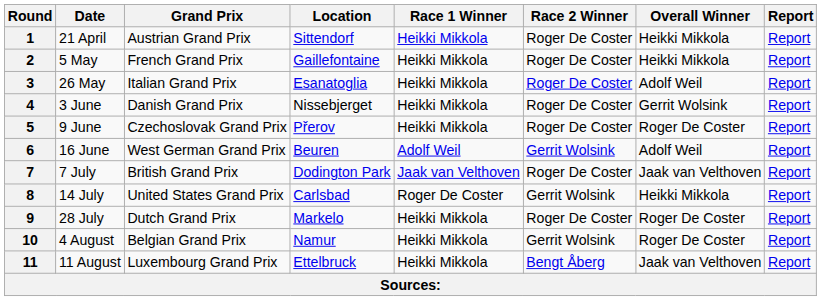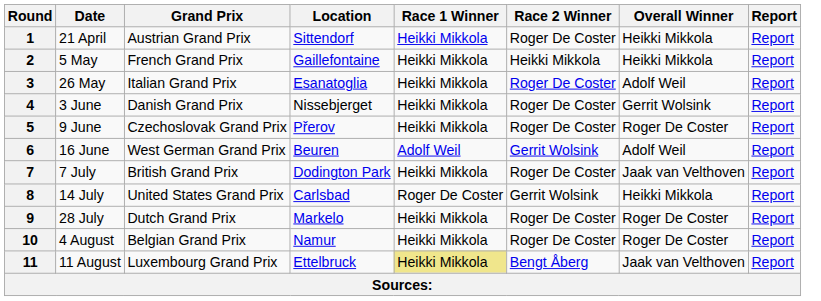2 | Race 2 Winner: Roger De Coster -> Heikki Mikkola
7 | Race 1 Winner: Jaak van Velthoven -> Heikki Mikkola
10 | Race 2 Winner: Gerrit Wolsink -> Roger De Coster
11 | Race 1 Winner: no background -> khaki background
